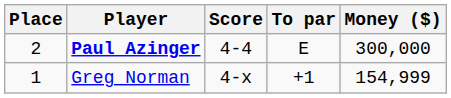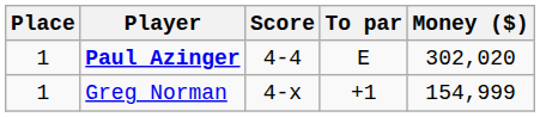Paul Azinger | Place: 2 -> 1
Paul Azinger | Money ($): 300,000 -> 302,020
